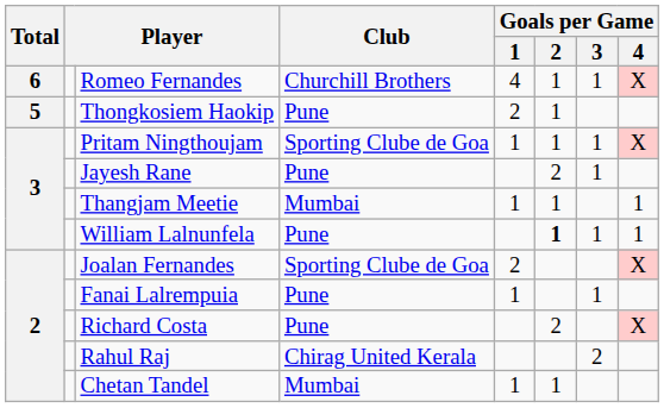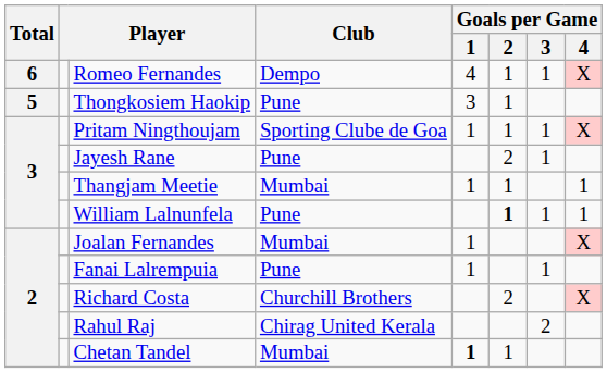Romeo Fernandes | Club: Churchill Brothers -> Dempo
Thongkosiem Haokip | Goals per Game / 1: 2 -> 3
Joalan Fernandes | Club: Sporting Clube de Goa -> Mumbai
Joalan Fernandes | Goals per Game / 1: 2 -> 1
Richard Costa | Club: Pune -> Churchill Brothers
Chetan Tandel | Goals per Game / 1: normal -> bold
